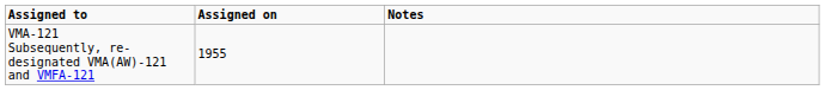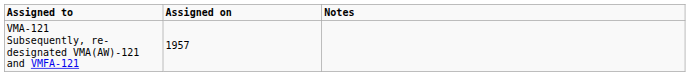VMA-121 Subsequently, re-designated VMA(AW)-121 and VMFA-121 | Assigned on: 1955 -> 1957
